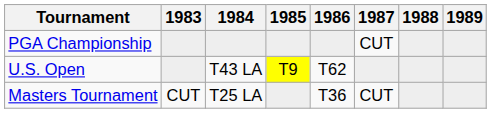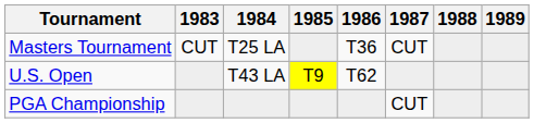rows swapped: Masters Tournament <-> PGA Championship
